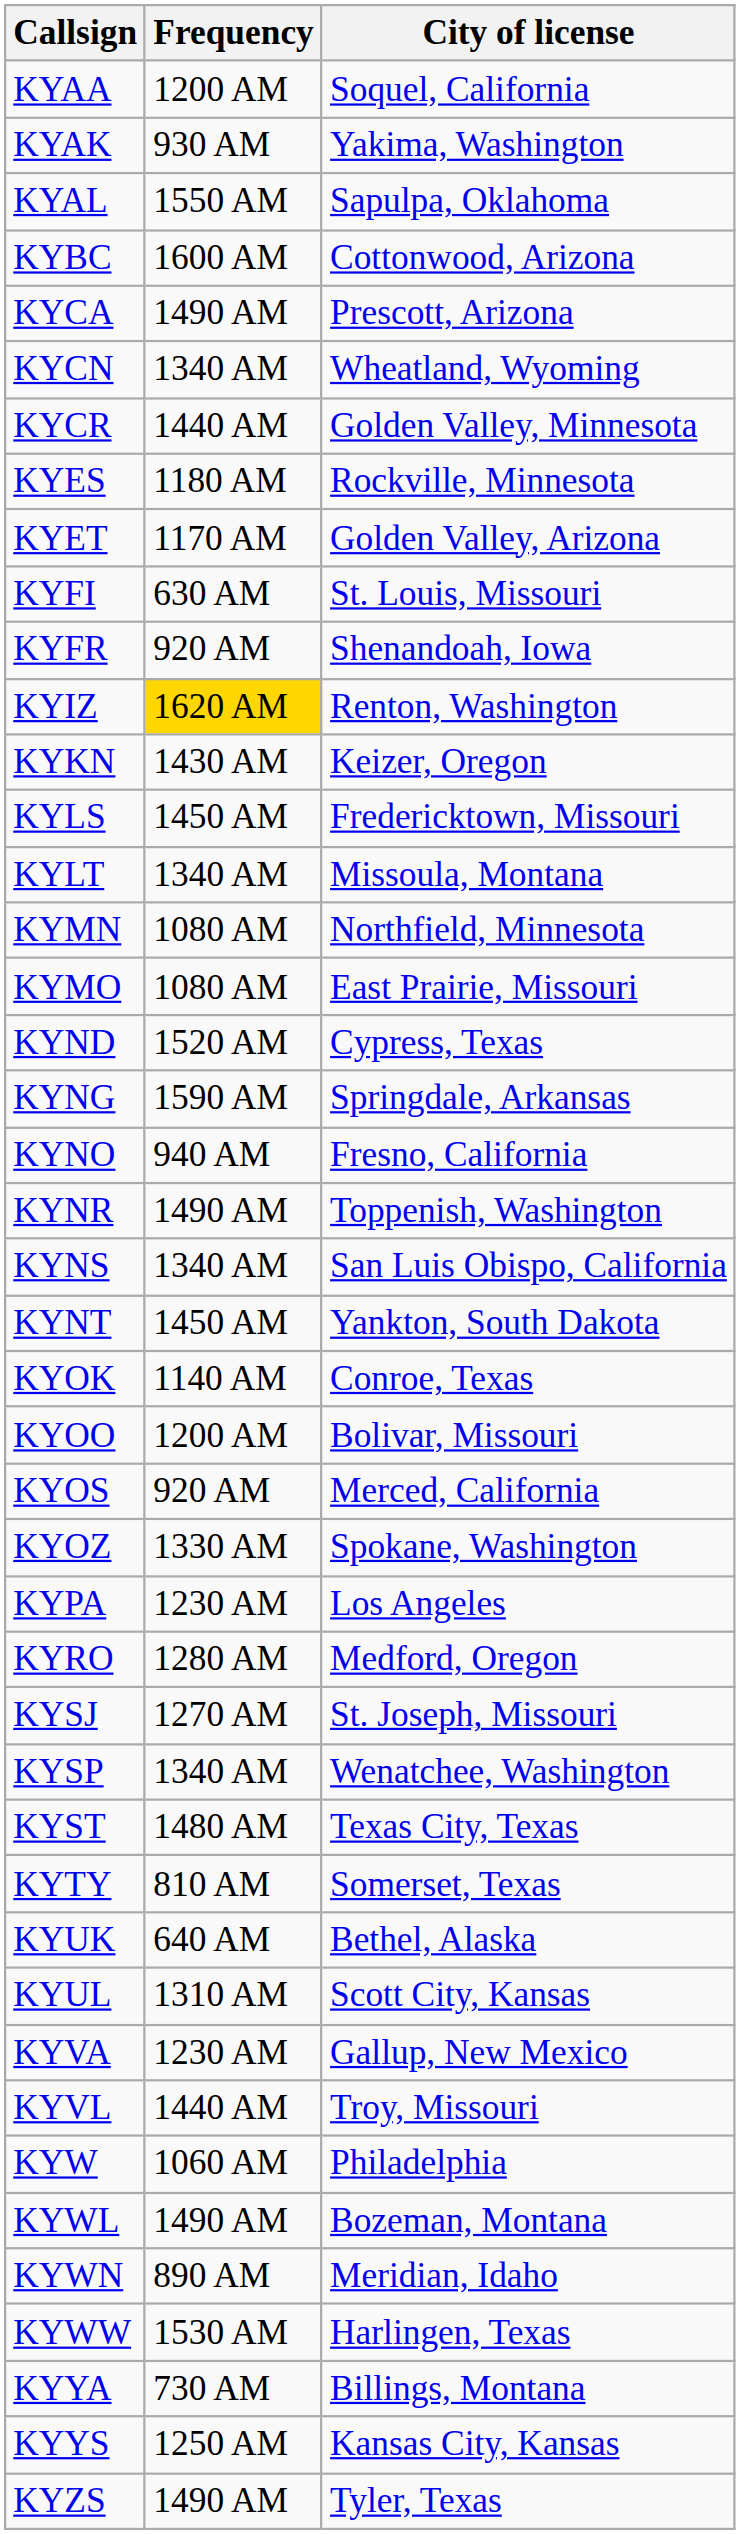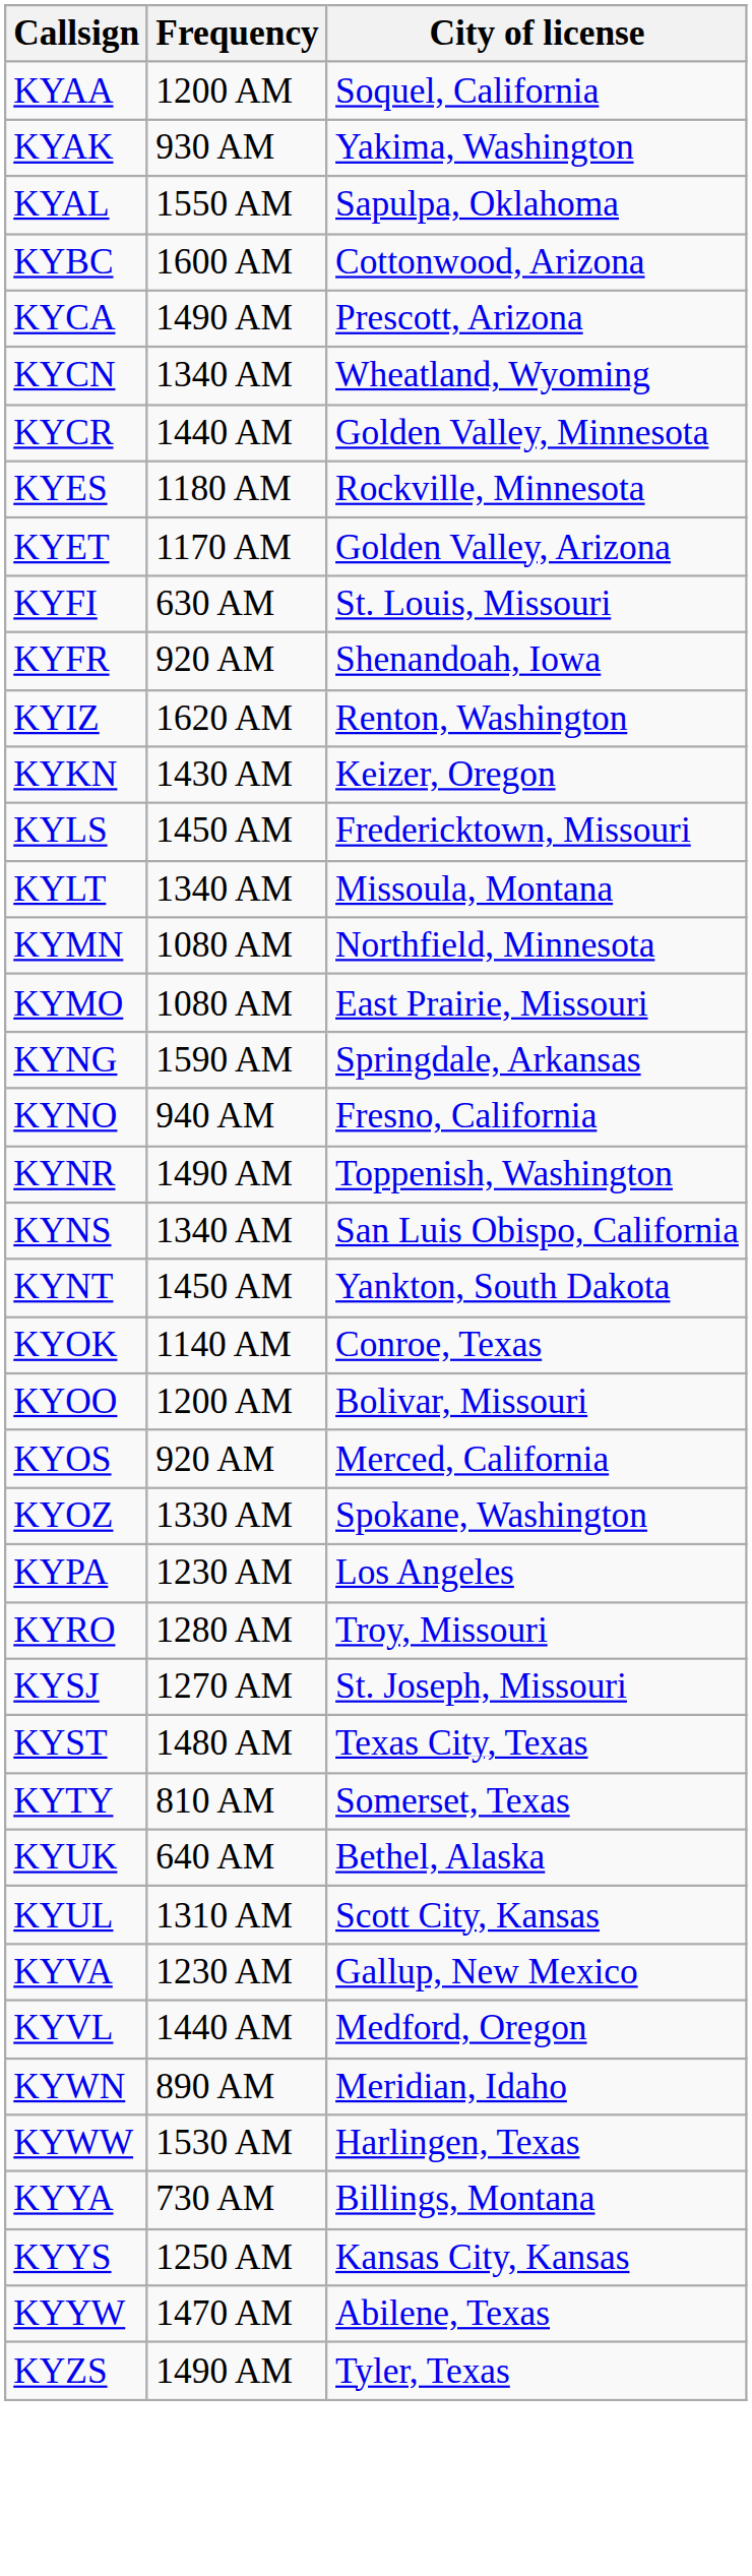KYIZ | Frequency: gold background -> no background
- row: KYND | 1520 AM | Cypress, Texas
KYRO | City of license: Medford, Oregon -> Troy, Missouri
- row: KYSP | 1340 AM | Wenatchee, Washington
KYVL | City of license: Troy, Missouri -> Medford, Oregon
- row: KYW | 1060 AM | Philadelphia
- row: KYWL | 1490 AM | Bozeman, Montana
+ row: KYYW | 1470 AM | Abilene, Texas
